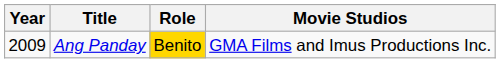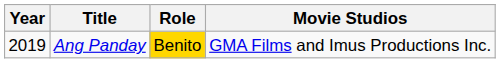Ang Panday | Year: 2009 -> 2019
